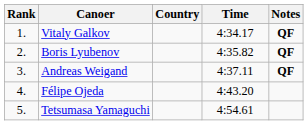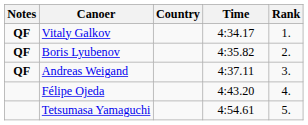columns swapped: Rank <-> Notes
